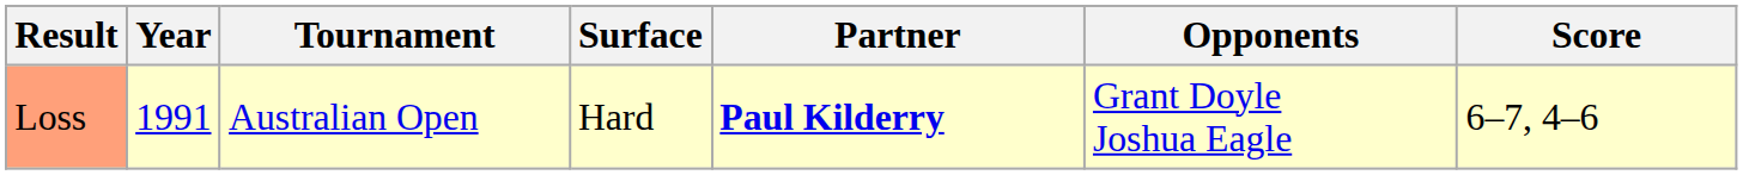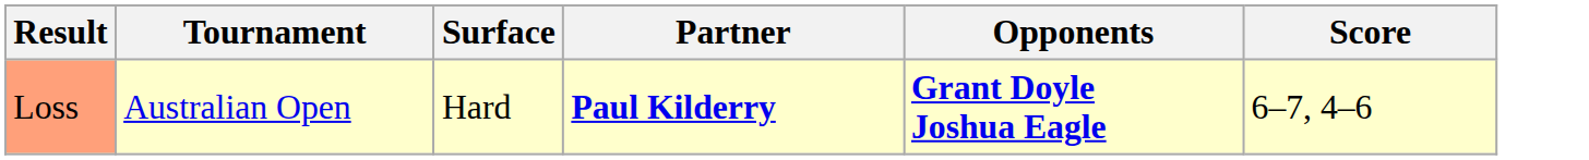- column: Year | 1991
Loss | Opponents: normal -> bold
